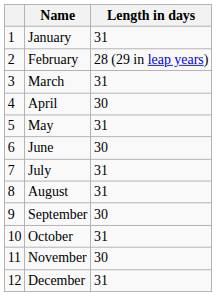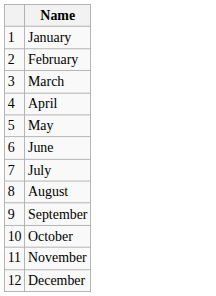- column: Length in days | 31 | 28 (29 in leap years) | 31 | 30 | 31 | 30 | 31 | 31 | 30 | 31 | 30 | 31
